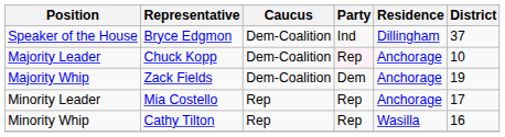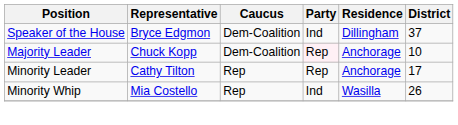- row: Majority Whip | Zack Fields | Dem-Coalition | Dem | Anchorage | 19
Minority Leader | Representative: Mia Costello -> Cathy Tilton
Minority Whip | Representative: Cathy Tilton -> Mia Costello
Minority Whip | Party: Rep -> Ind
Minority Whip | District: 16 -> 26
